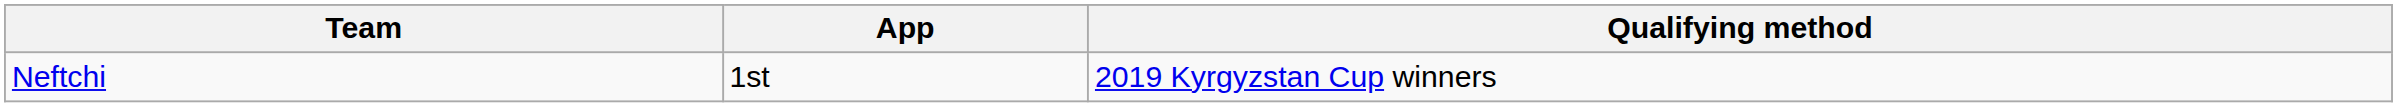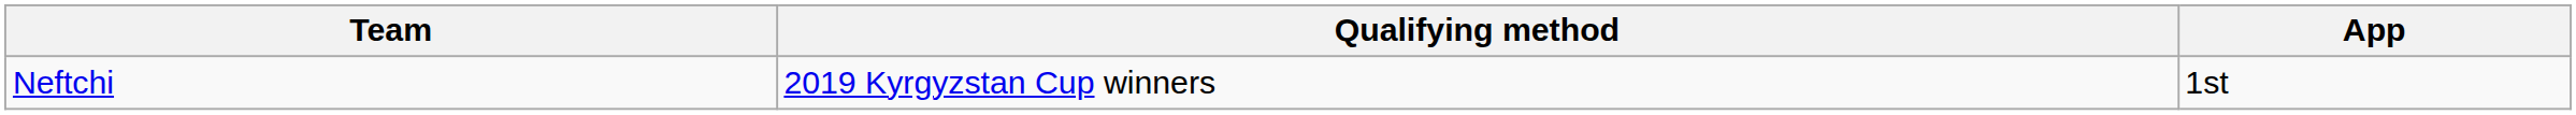columns swapped: Qualifying method <-> App
